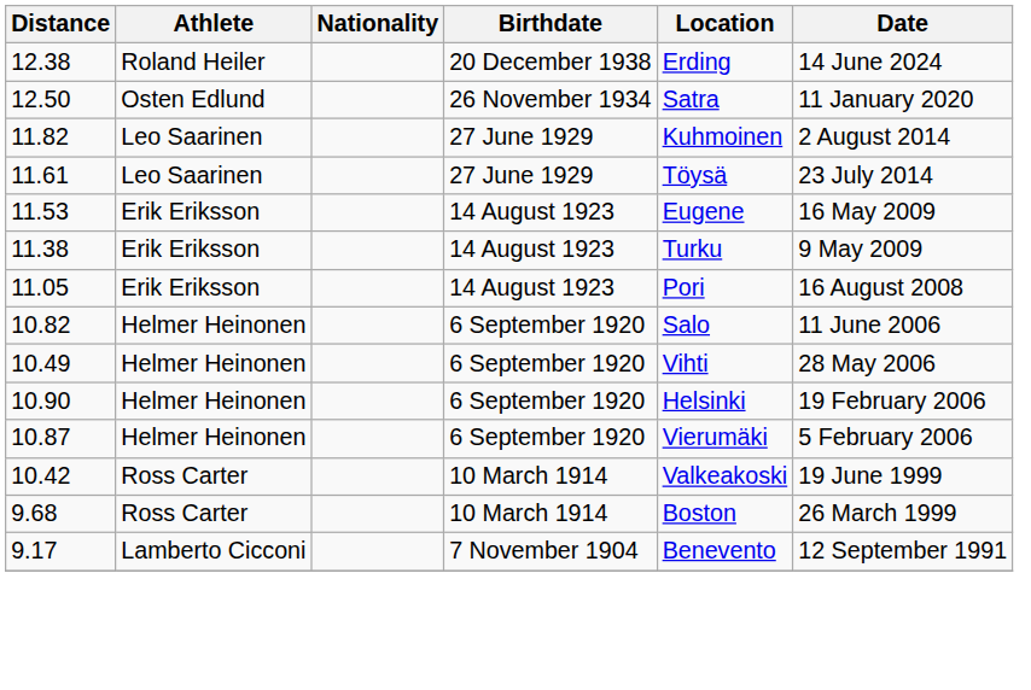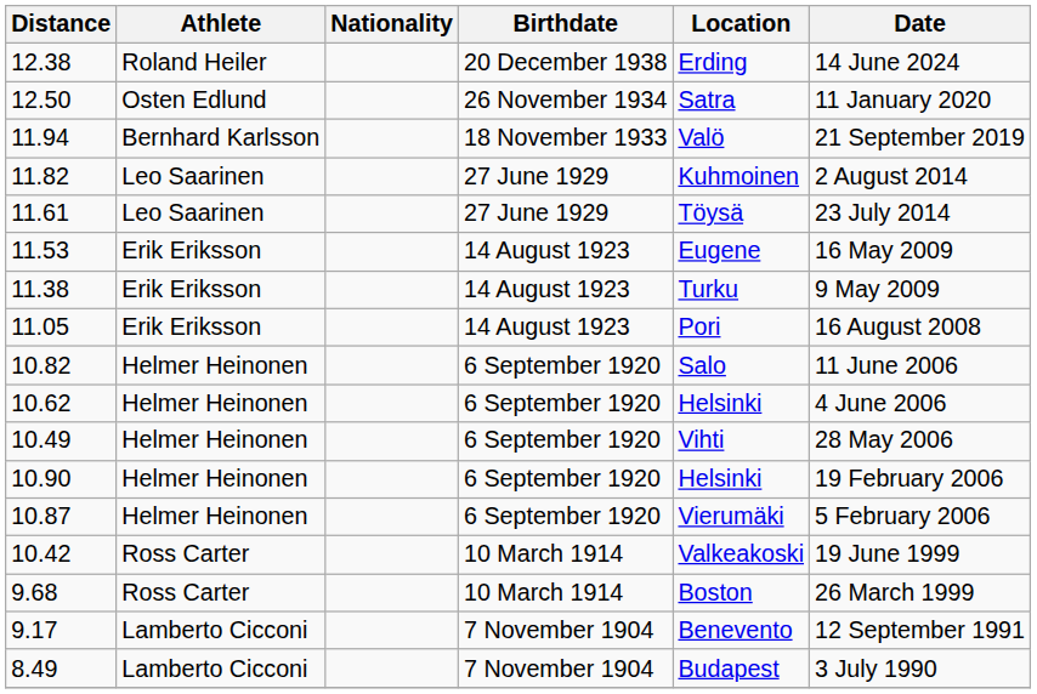+ row: 11.94 | Bernhard Karlsson | 18 November 1933 | Valö | 21 September 2019
+ row: 10.62 | Helmer Heinonen | 6 September 1920 | Helsinki | 4 June 2006
+ row: 8.49 | Lamberto Cicconi | 7 November 1904 | Budapest | 3 July 1990
